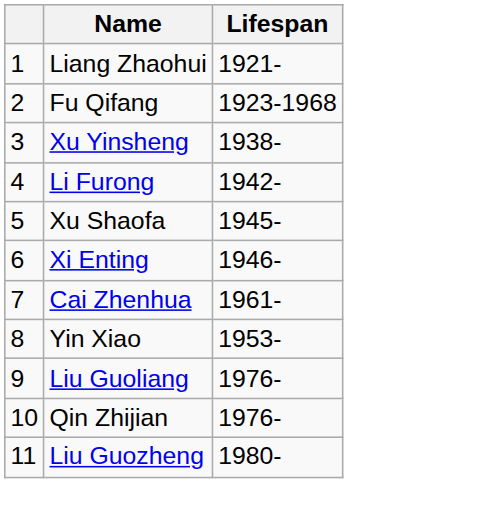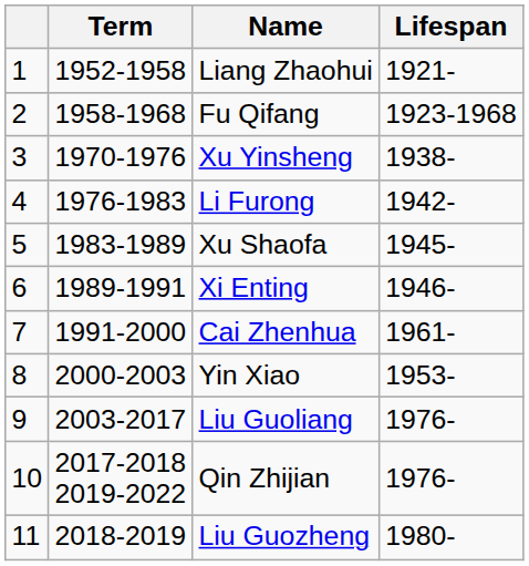+ column: Term | 1952-1958 | 1958-1968 | 1970-1976 | 1976-1983 | 1983-1989 | 1989-1991 | 1991-2000 | 2000-2003 | 2003-2017 | 2017-2018 2019-2022 | 2018-2019
